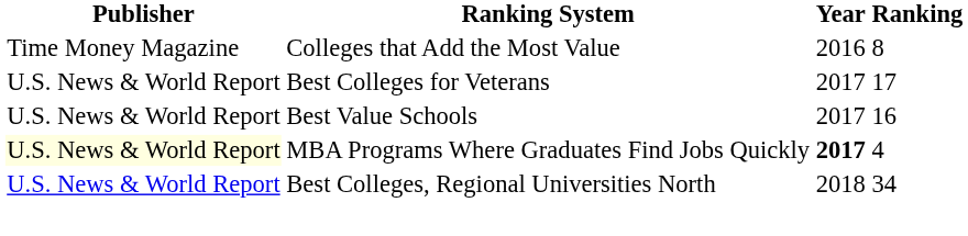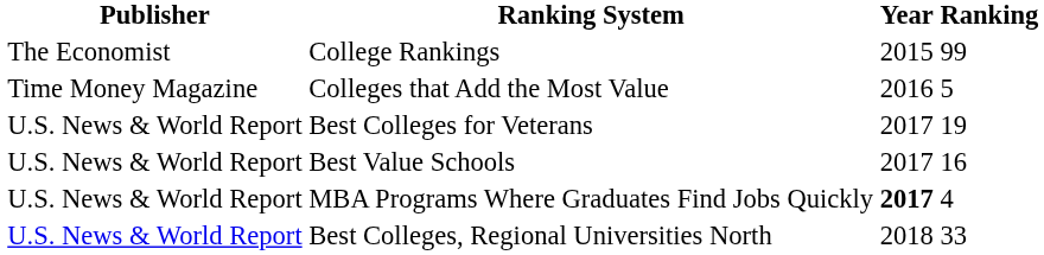+ row: The Economist | College Rankings | 2015 | 99
Colleges that Add the Most Value | Ranking: 8 -> 5
Best Colleges for Veterans | Ranking: 17 -> 19
MBA Programs Where Graduates Find Jobs Quickly | Publisher: lightyellow background -> no background
Best Colleges, Regional Universities North | Ranking: 34 -> 33
